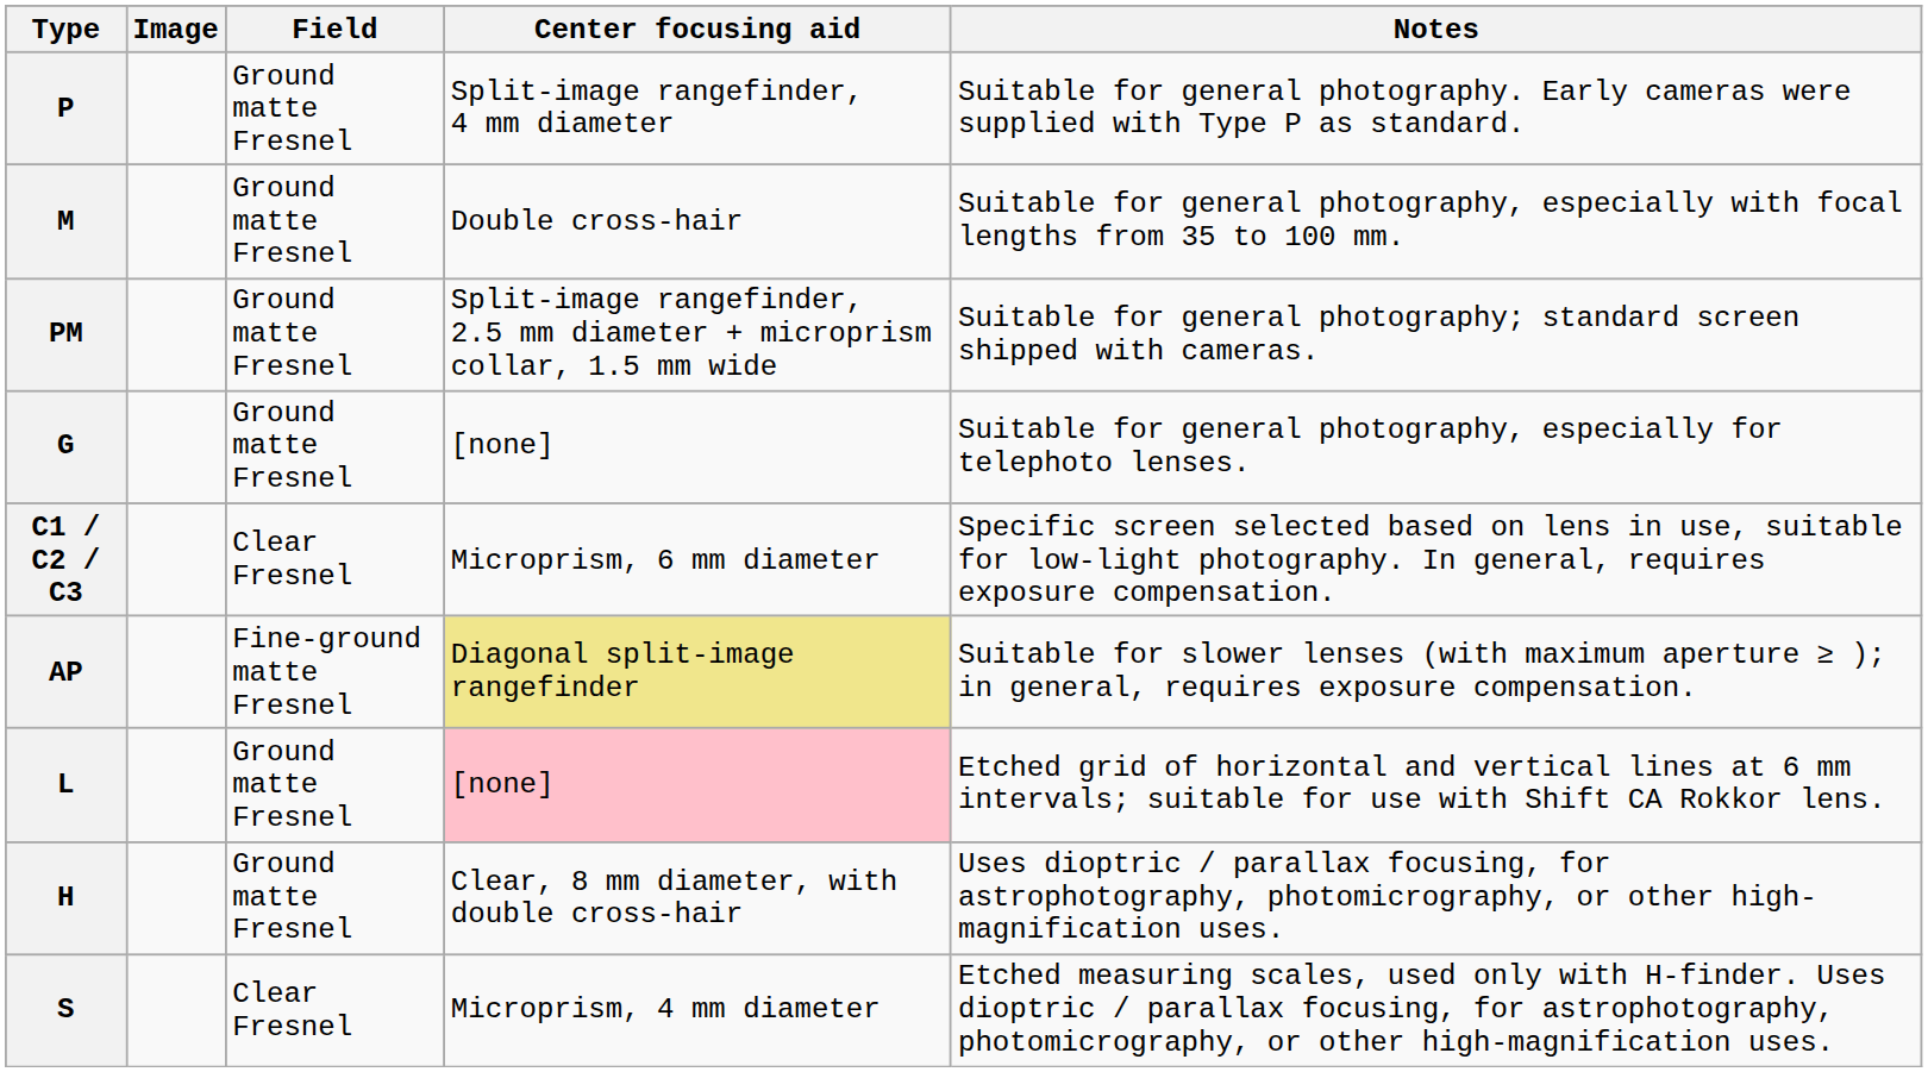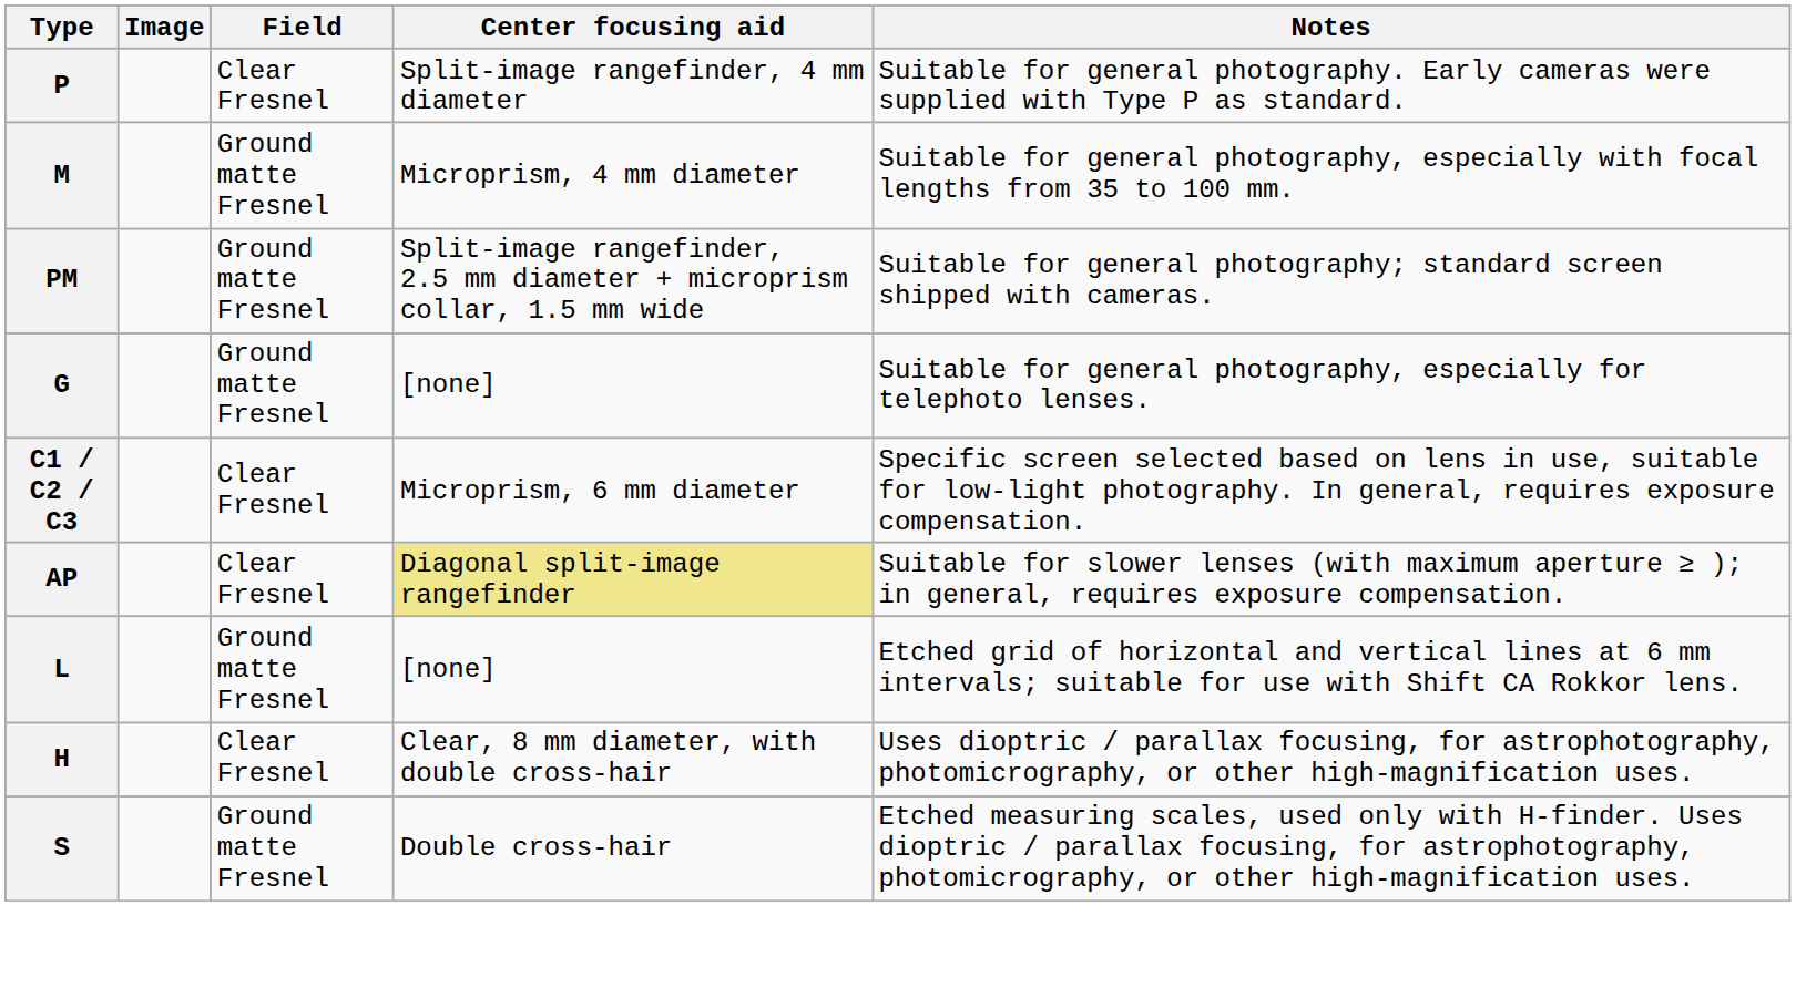P | Field: Ground matte Fresnel -> Clear Fresnel
M | Center focusing aid: Double cross-hair -> Microprism, 4 mm diameter
AP | Field: Fine-ground matte Fresnel -> Clear Fresnel
L | Center focusing aid: pink background -> no background
H | Field: Ground matte Fresnel -> Clear Fresnel
S | Field: Clear Fresnel -> Ground matte Fresnel
S | Center focusing aid: Microprism, 4 mm diameter -> Double cross-hair
